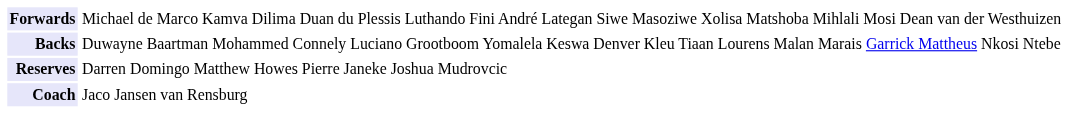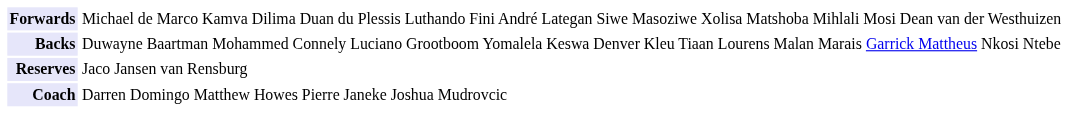Reserves | column 3: Darren Domingo Matthew Howes Pierre Janeke Joshua Mudrovcic -> Jaco Jansen van Rensburg
Coach | column 3: Jaco Jansen van Rensburg -> Darren Domingo Matthew Howes Pierre Janeke Joshua Mudrovcic
